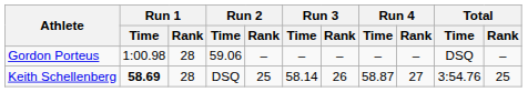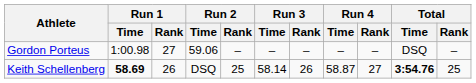Gordon Porteus | Run 1 / Rank: 28 -> 27
Keith Schellenberg | Run 1 / Rank: 28 -> 26
Keith Schellenberg | Total / Time: normal -> bold
